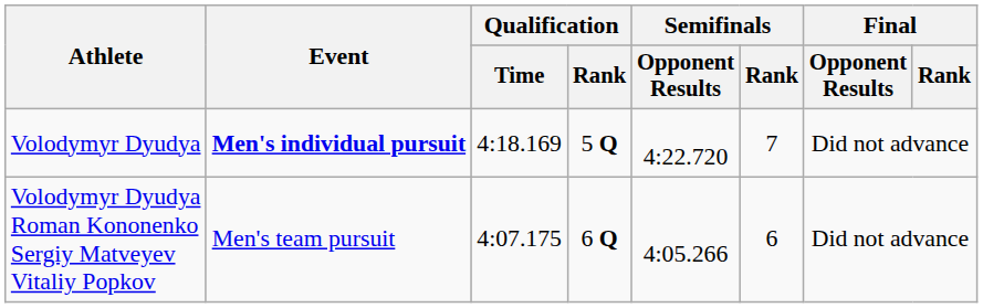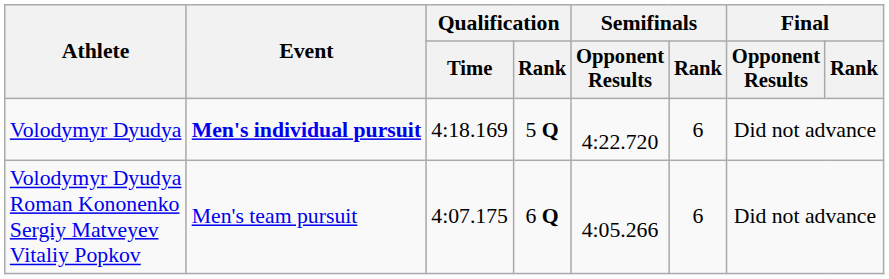Volodymyr Dyudya | Semifinals / Rank: 7 -> 6
